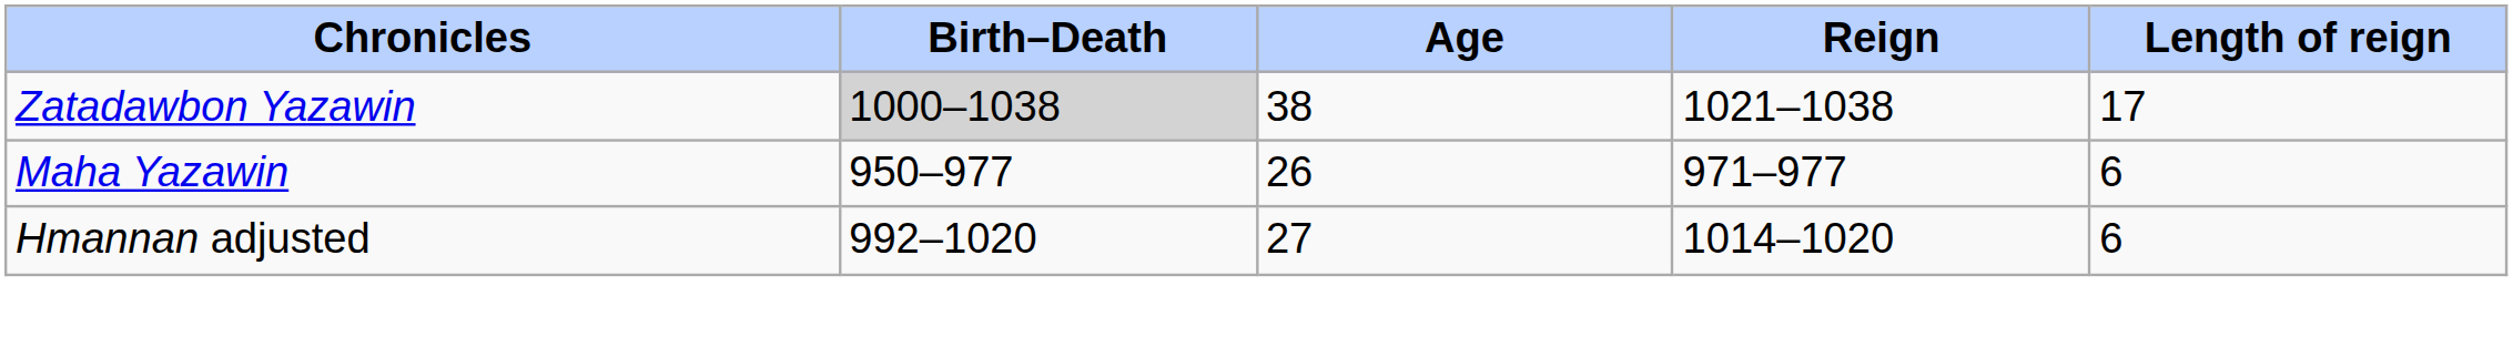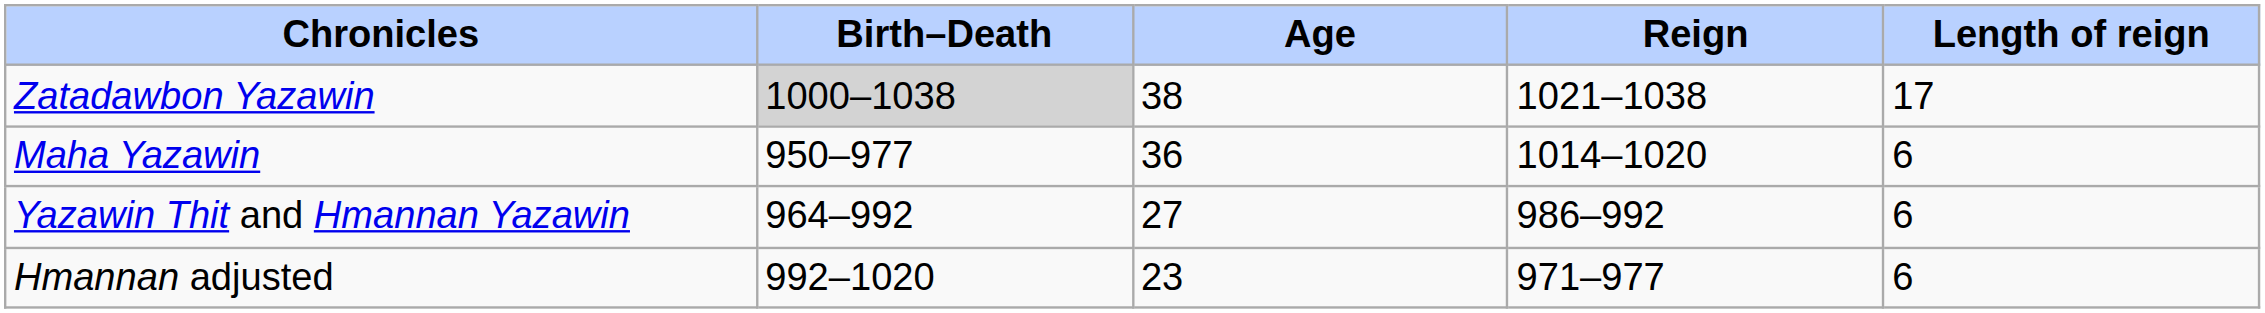Maha Yazawin | Age: 26 -> 36
Maha Yazawin | Reign: 971–977 -> 1014–1020
+ row: Yazawin Thit and Hmannan Yazawin | 964–992 | 27 | 986–992 | 6
Hmannan adjusted | Age: 27 -> 23
Hmannan adjusted | Reign: 1014–1020 -> 971–977
